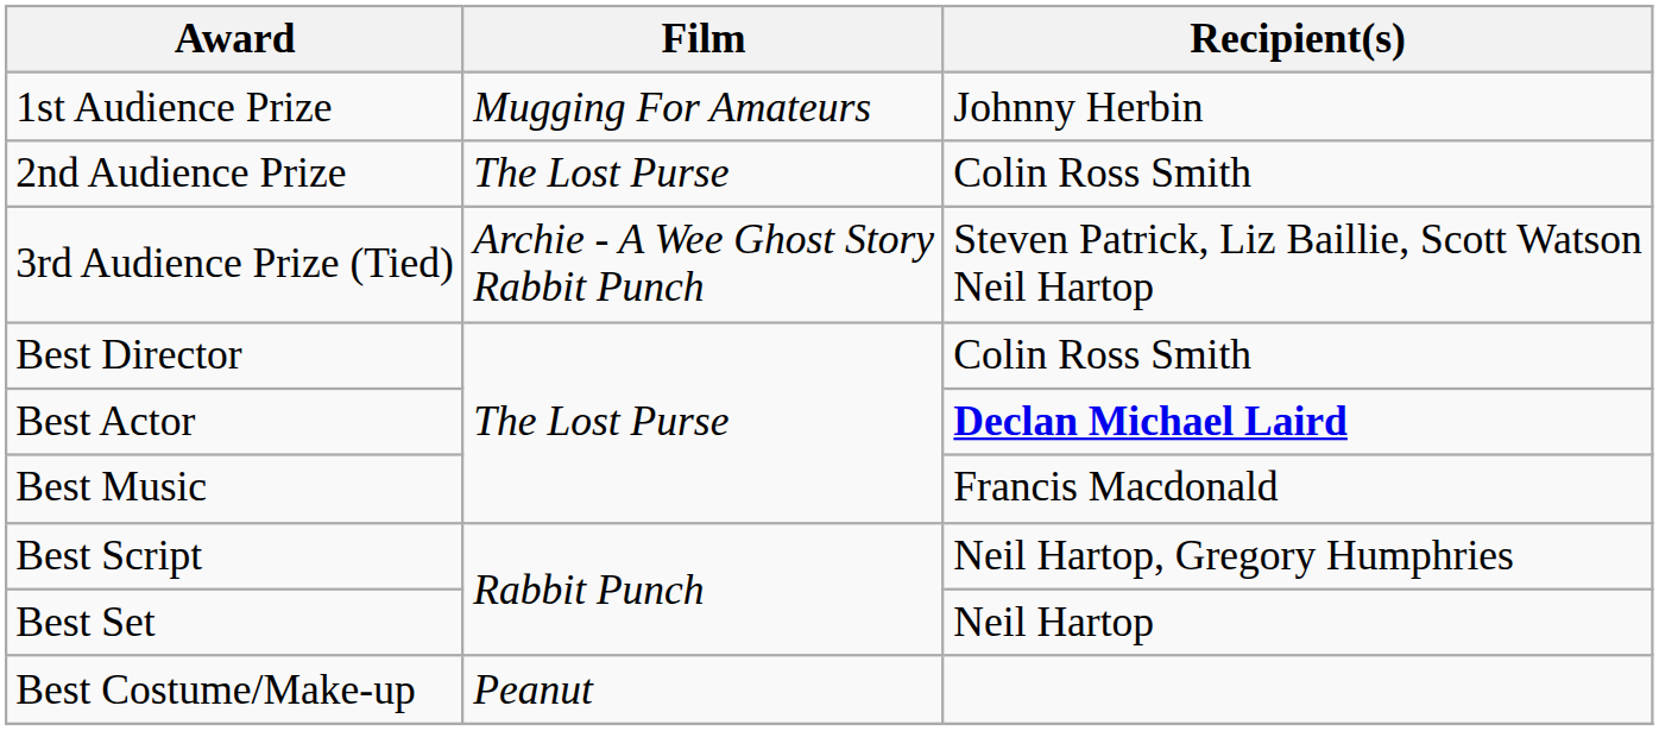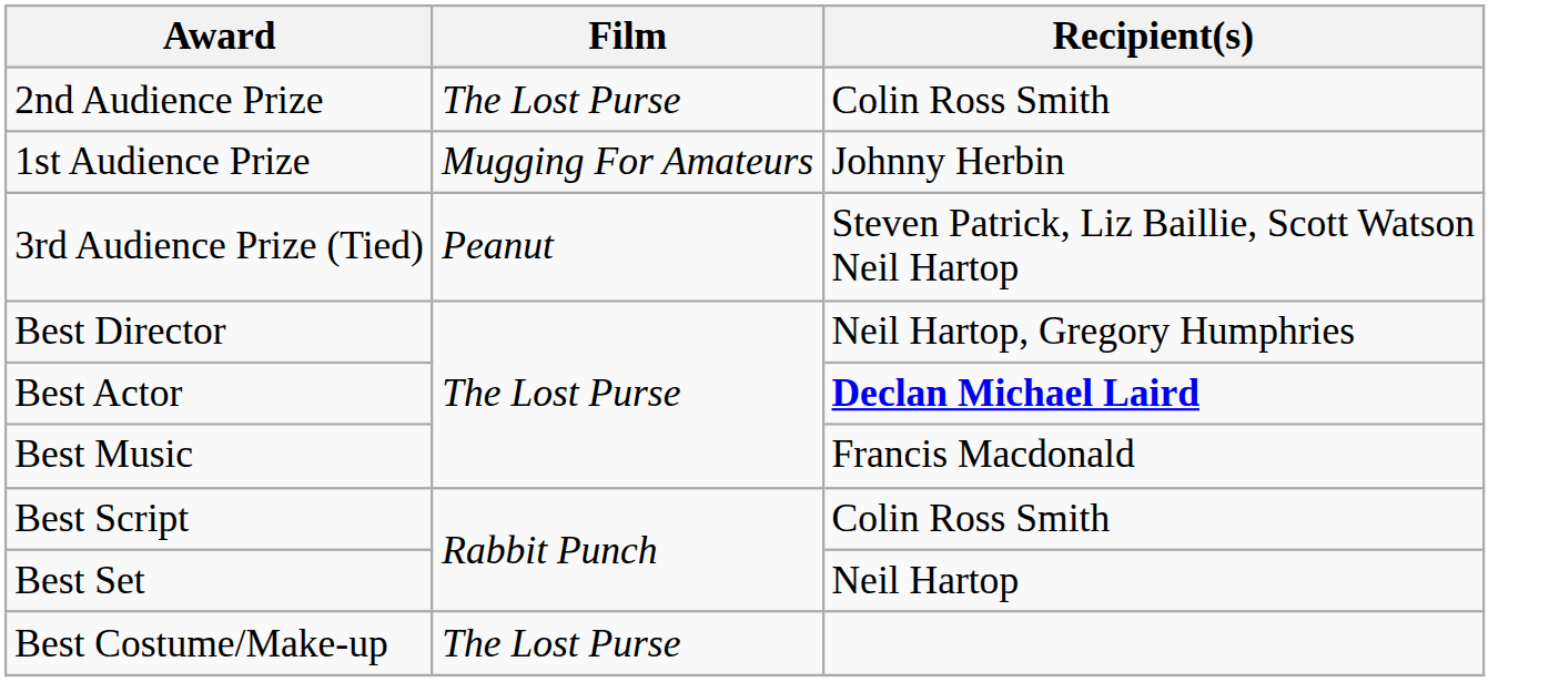rows swapped: 1st Audience Prize <-> 2nd Audience Prize
3rd Audience Prize (Tied) | Film: Archie - A Wee Ghost Story Rabbit Punch -> Peanut
Best Director | Recipient(s): Colin Ross Smith -> Neil Hartop, Gregory Humphries
Best Script | Recipient(s): Neil Hartop, Gregory Humphries -> Colin Ross Smith
Best Costume/Make-up | Film: Peanut -> The Lost Purse
